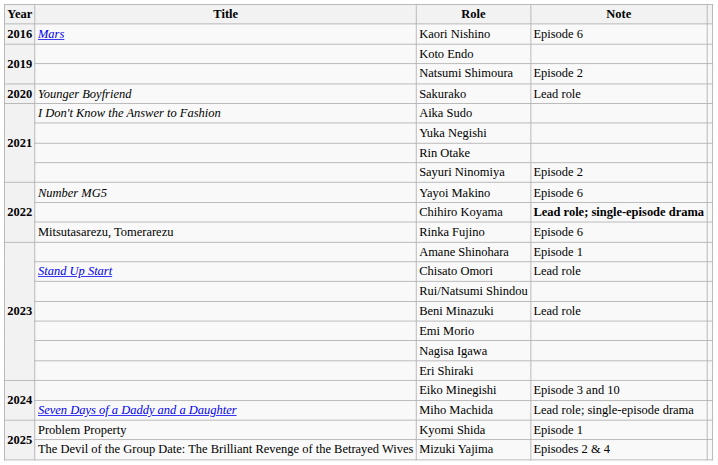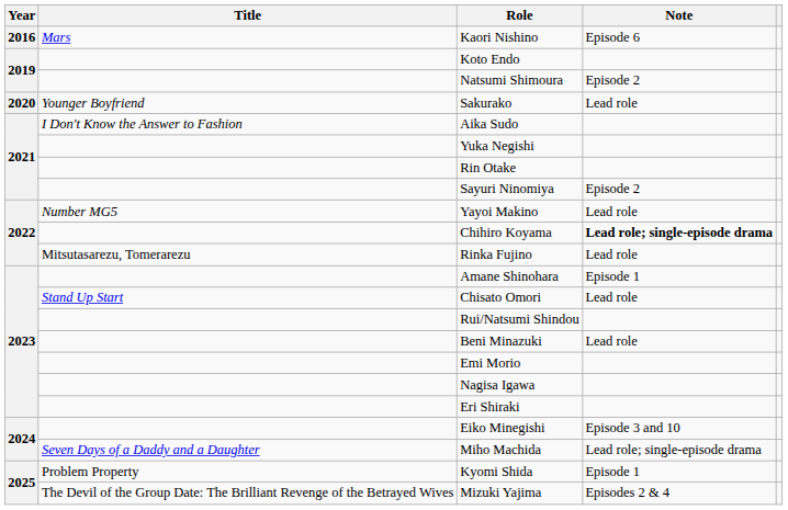Yayoi Makino | Note: Episode 6 -> Lead role
Rinka Fujino | Note: Episode 6 -> Lead role
